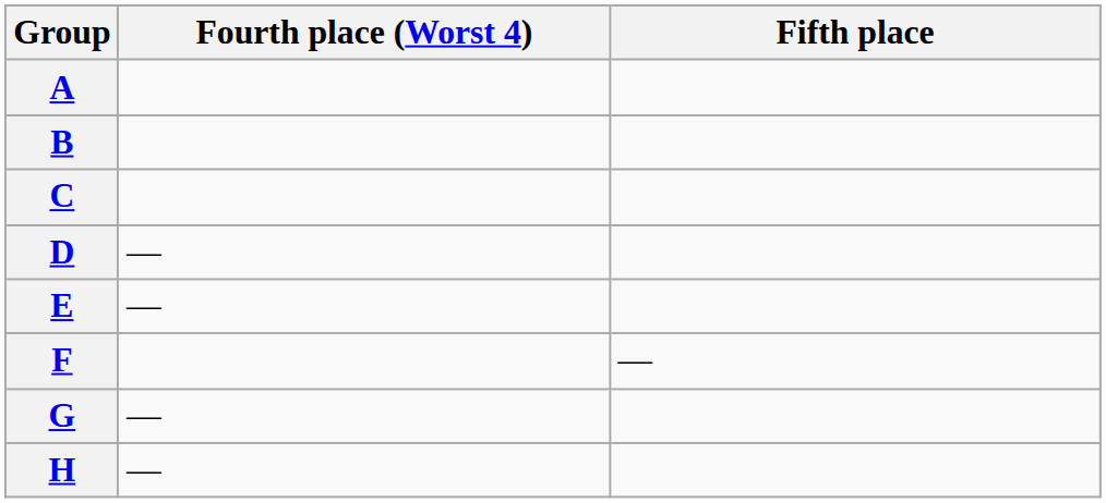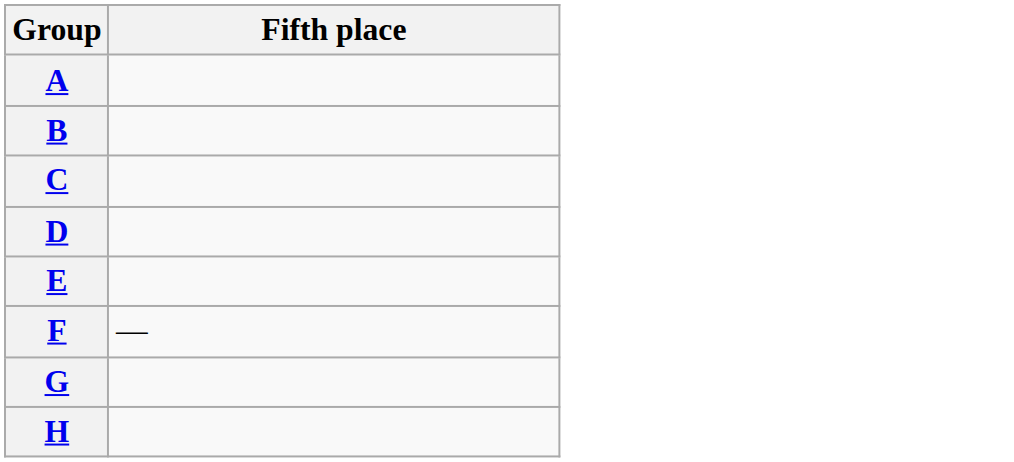- column: Fourth place (Worst 4) | — | — | — | —
